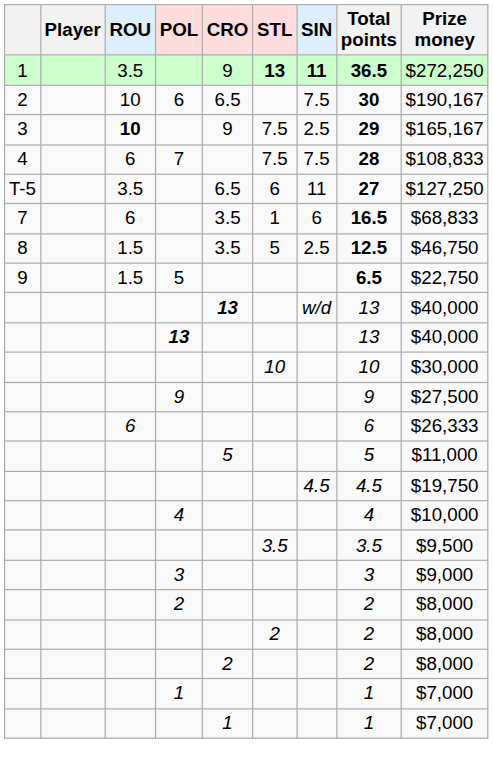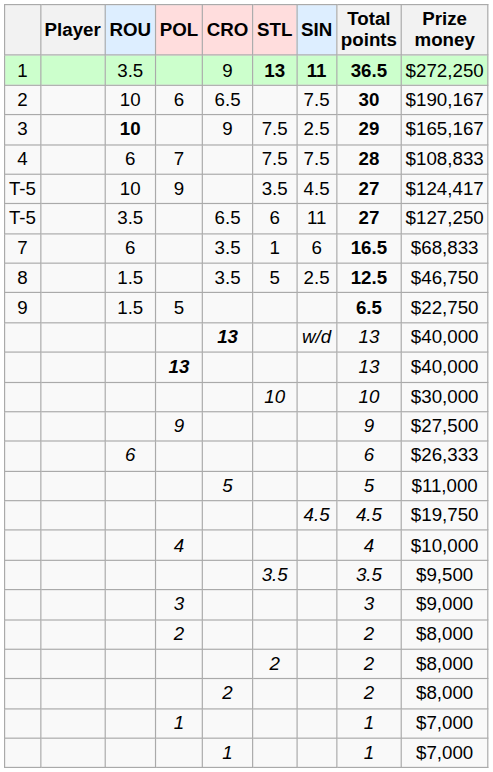+ row: T-5 | 10 | 9 | 3.5 | 4.5 | 27 | $124,417
